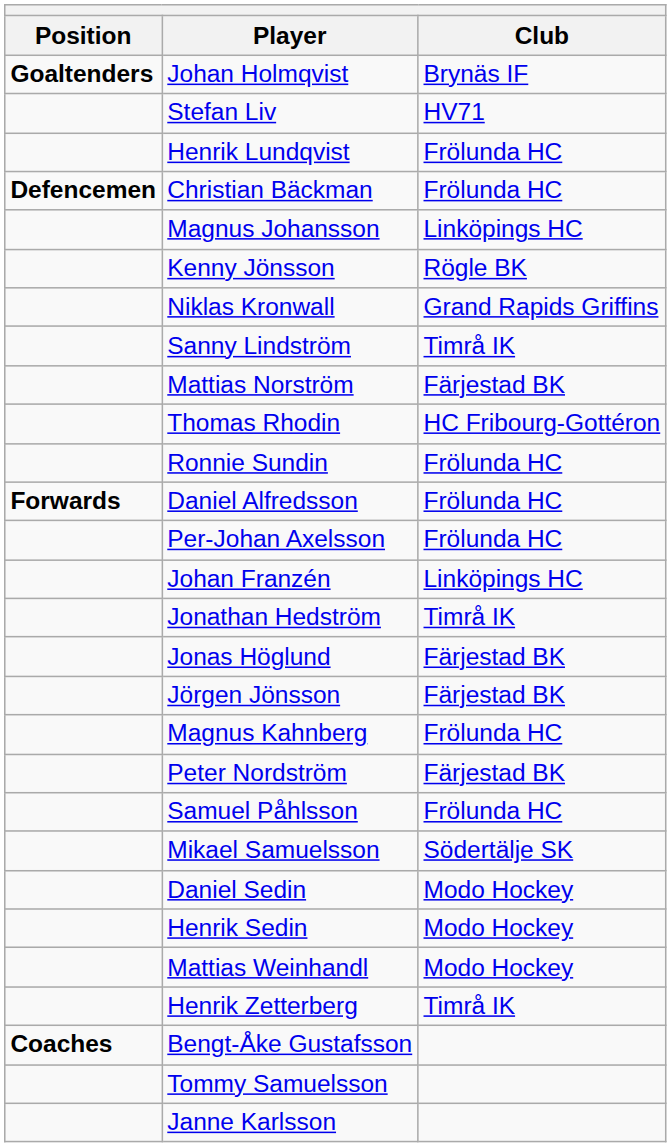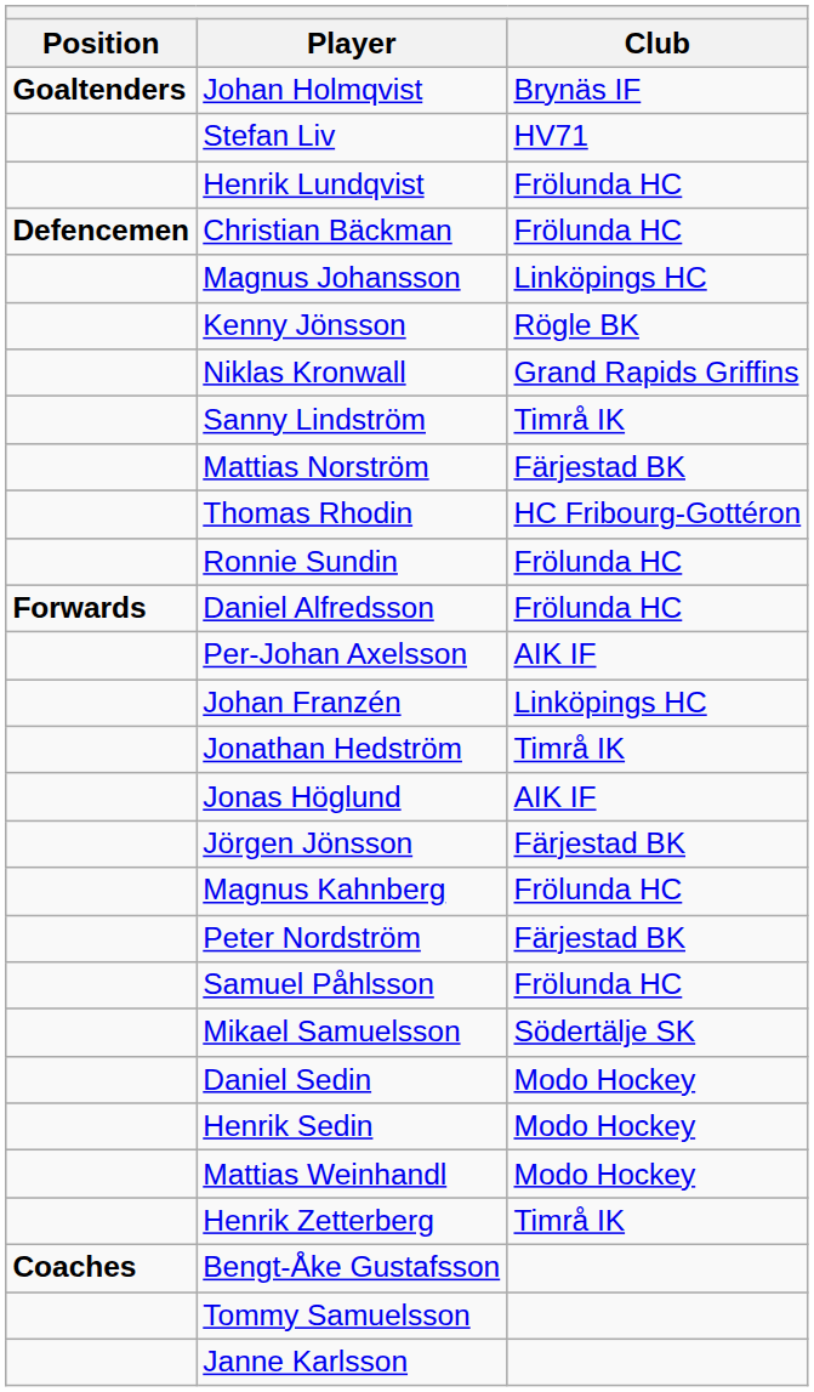Per-Johan Axelsson | Club: Frölunda HC -> AIK IF
Jonas Höglund | Club: Färjestad BK -> AIK IF
